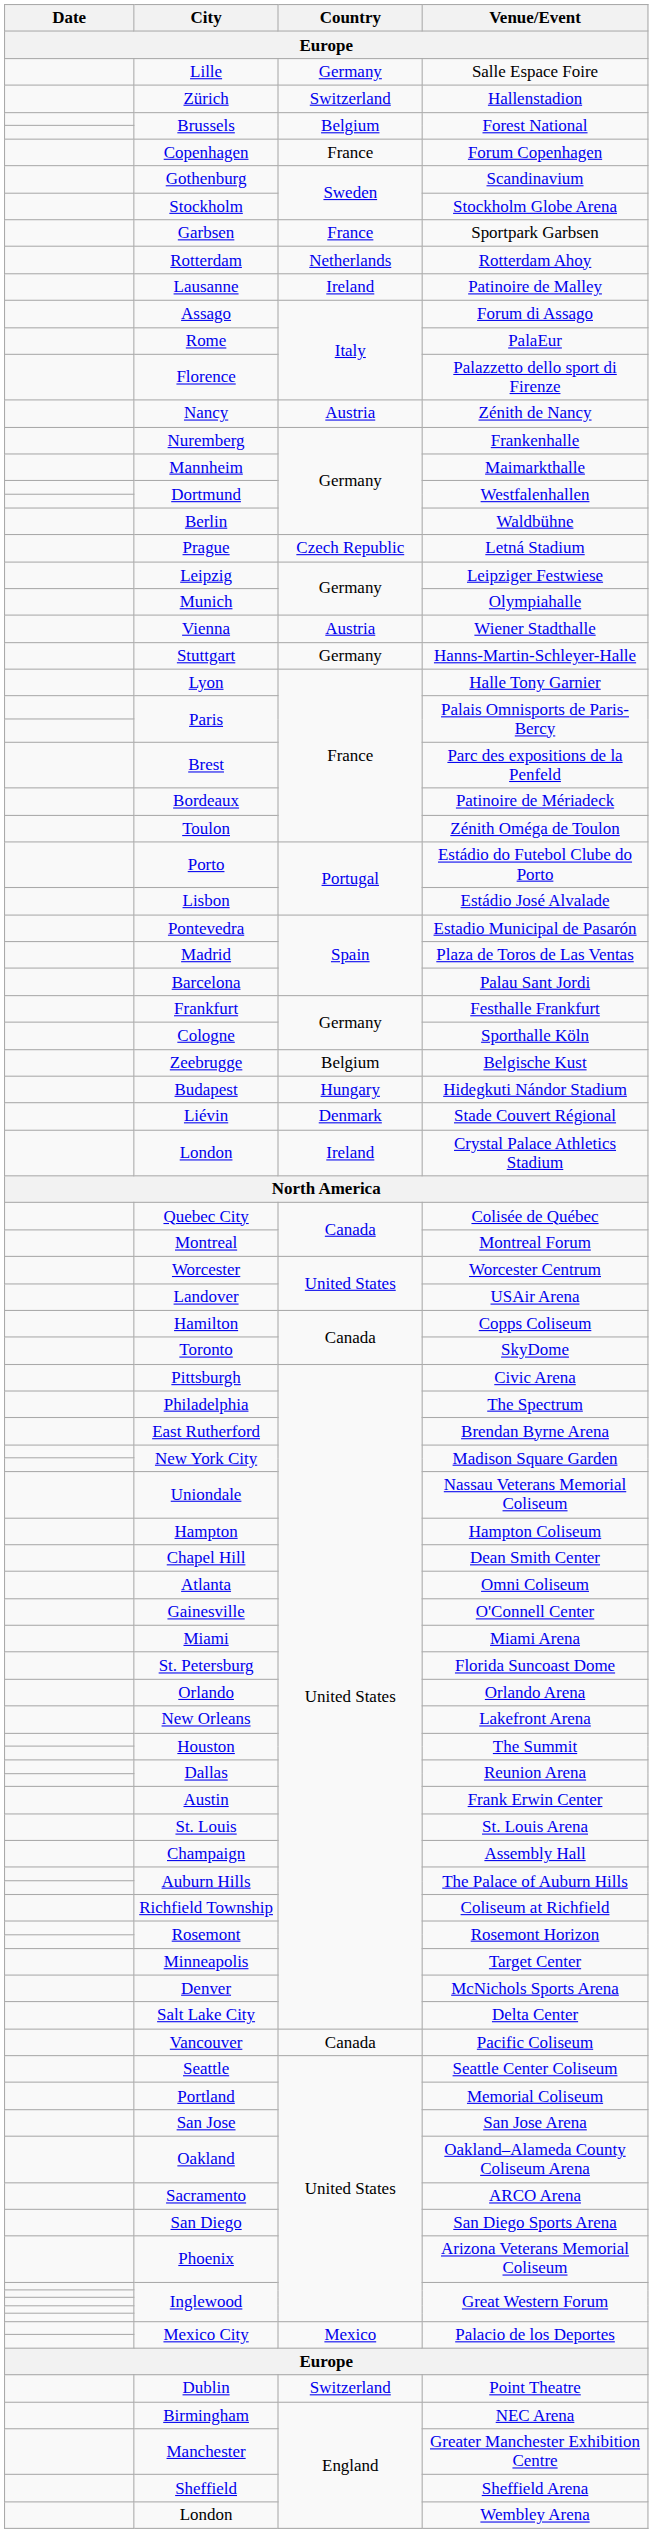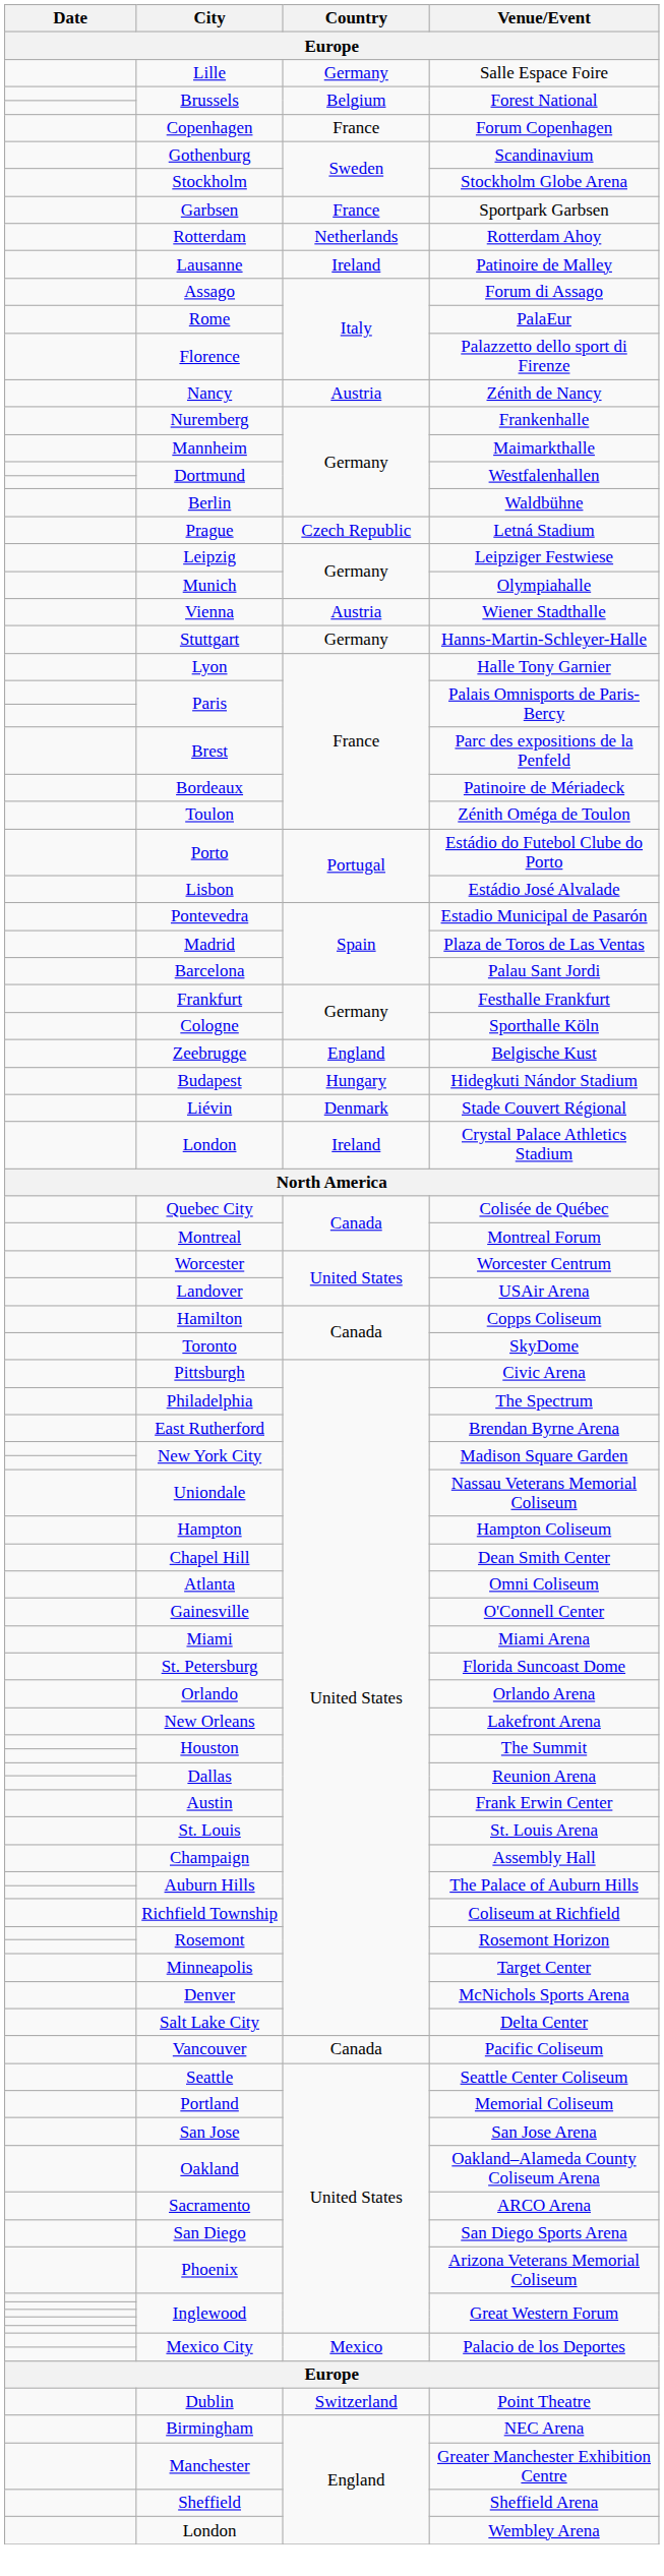- row: Zürich | Switzerland | Hallenstadion
Belgische Kust | Country: Belgium -> England
